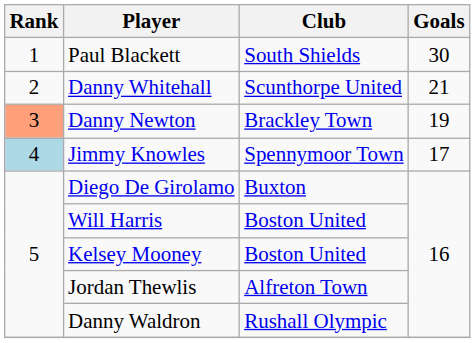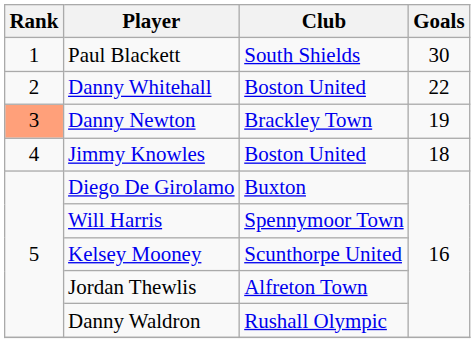Danny Whitehall | Club: Scunthorpe United -> Boston United
Danny Whitehall | Goals: 21 -> 22
Jimmy Knowles | Rank: lightblue background -> no background
Jimmy Knowles | Club: Spennymoor Town -> Boston United
Jimmy Knowles | Goals: 17 -> 18
Will Harris | Club: Boston United -> Spennymoor Town
Kelsey Mooney | Club: Boston United -> Scunthorpe United
